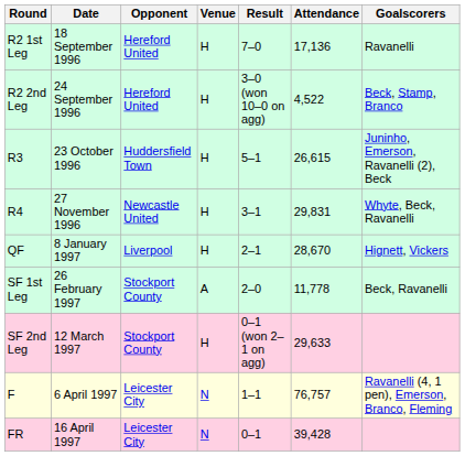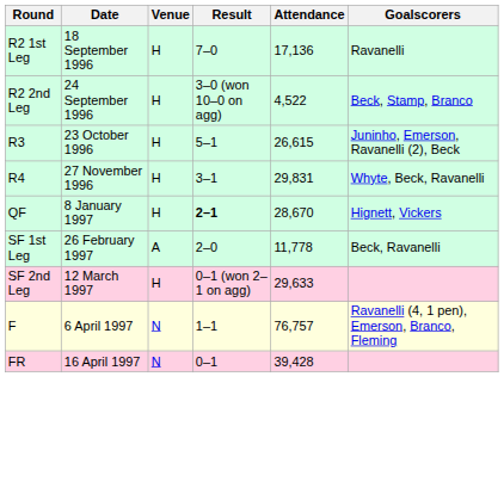- column: Opponent | Hereford United | Hereford United | Huddersfield Town | Newcastle United | Liverpool | Stockport County | Stockport County | Leicester City | Leicester City
QF | Result: normal -> bold
